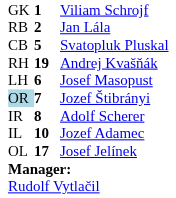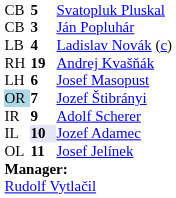- row: GK | 1 | Viliam Schrojf
- row: RB | 2 | Jan Lála
+ row: CB | 3 | Ján Popluhár
+ row: LB | 4 | Ladislav Novák (c)
Adolf Scherer | column 2: 8 -> 9
Jozef Adamec | column 2: no background -> lavender background
Josef Jelínek | column 2: 17 -> 11
